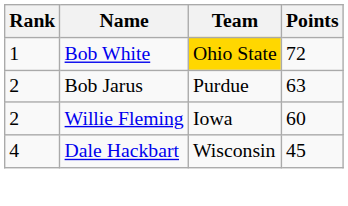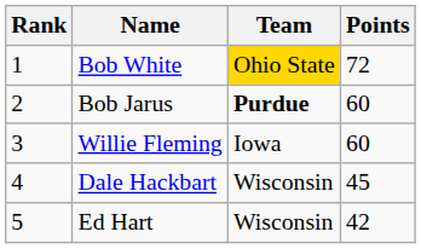Bob Jarus | Team: normal -> bold
Bob Jarus | Points: 63 -> 60
Willie Fleming | Rank: 2 -> 3
+ row: 5 | Ed Hart | Wisconsin | 42
